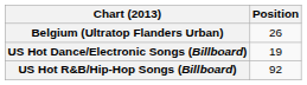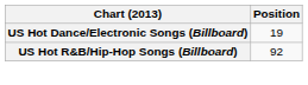- row: Belgium (Ultratop Flanders Urban) | 26
